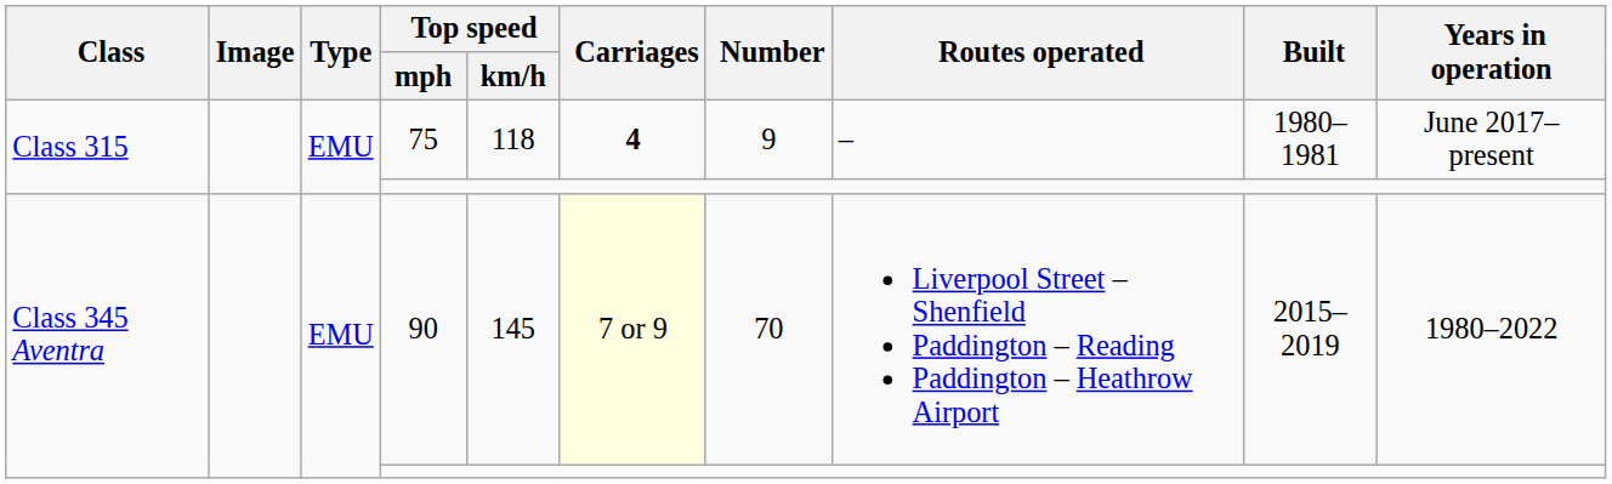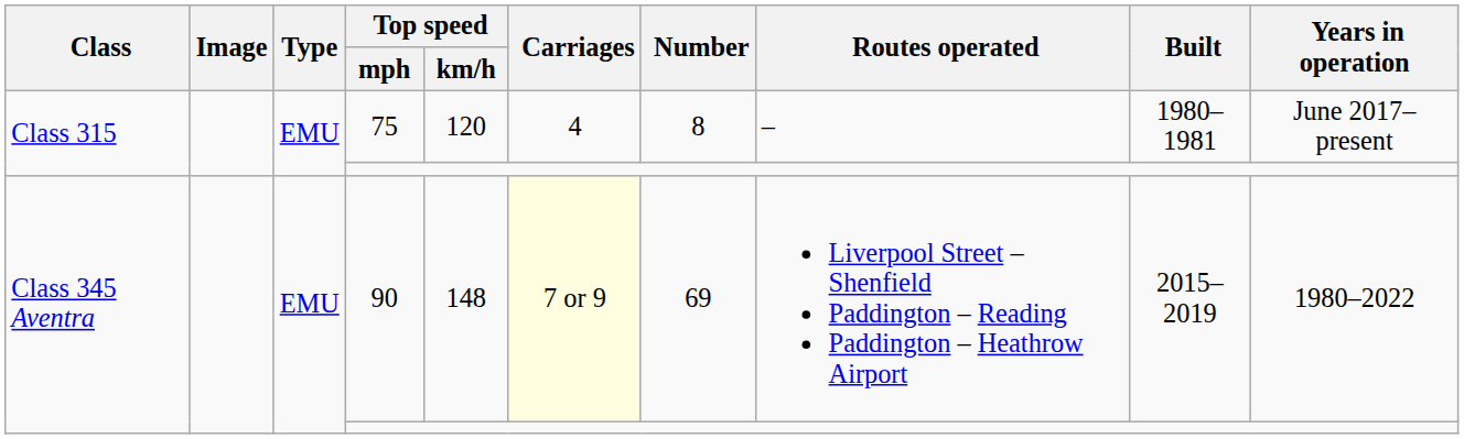75 | Top speed / km/h: 118 -> 120
75 | Carriages: bold -> normal
75 | Number: 9 -> 8
90 | Top speed / km/h: 145 -> 148
90 | Number: 70 -> 69
